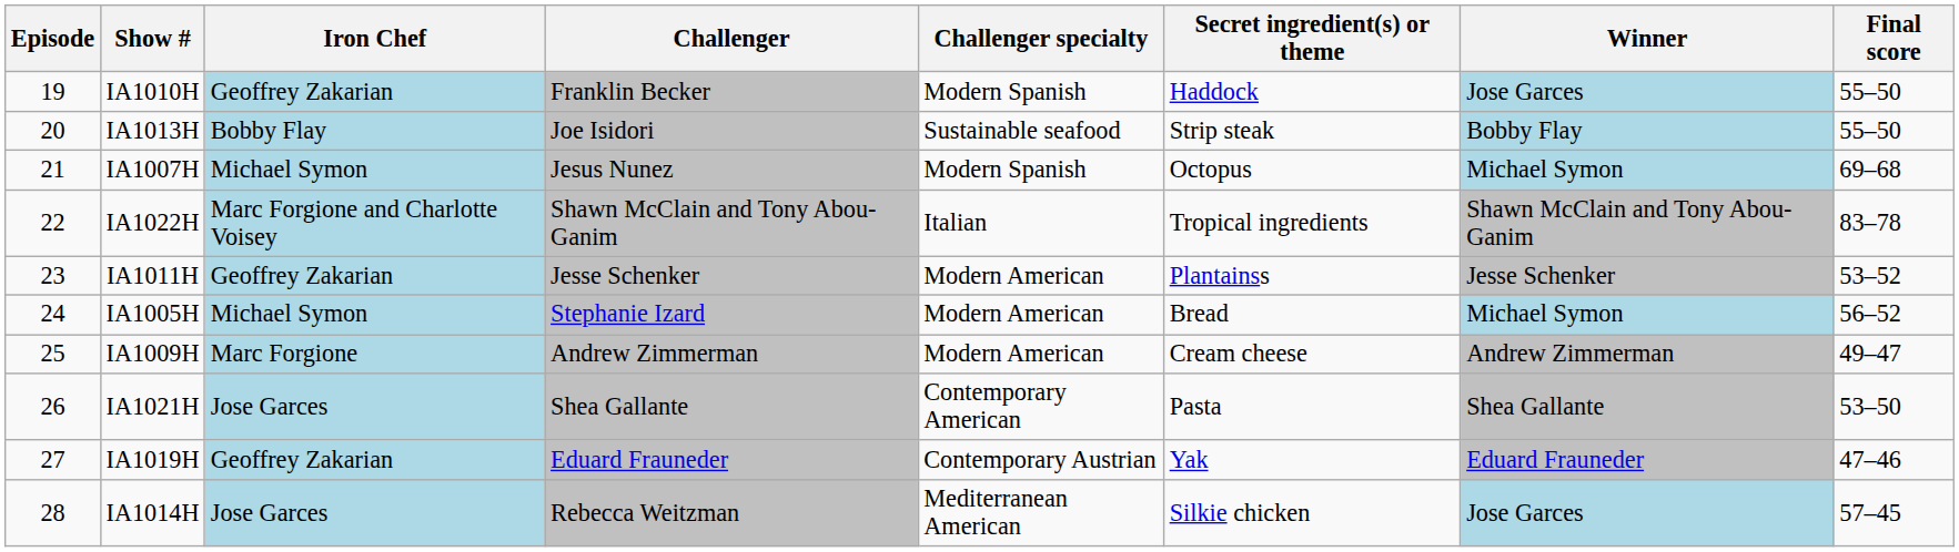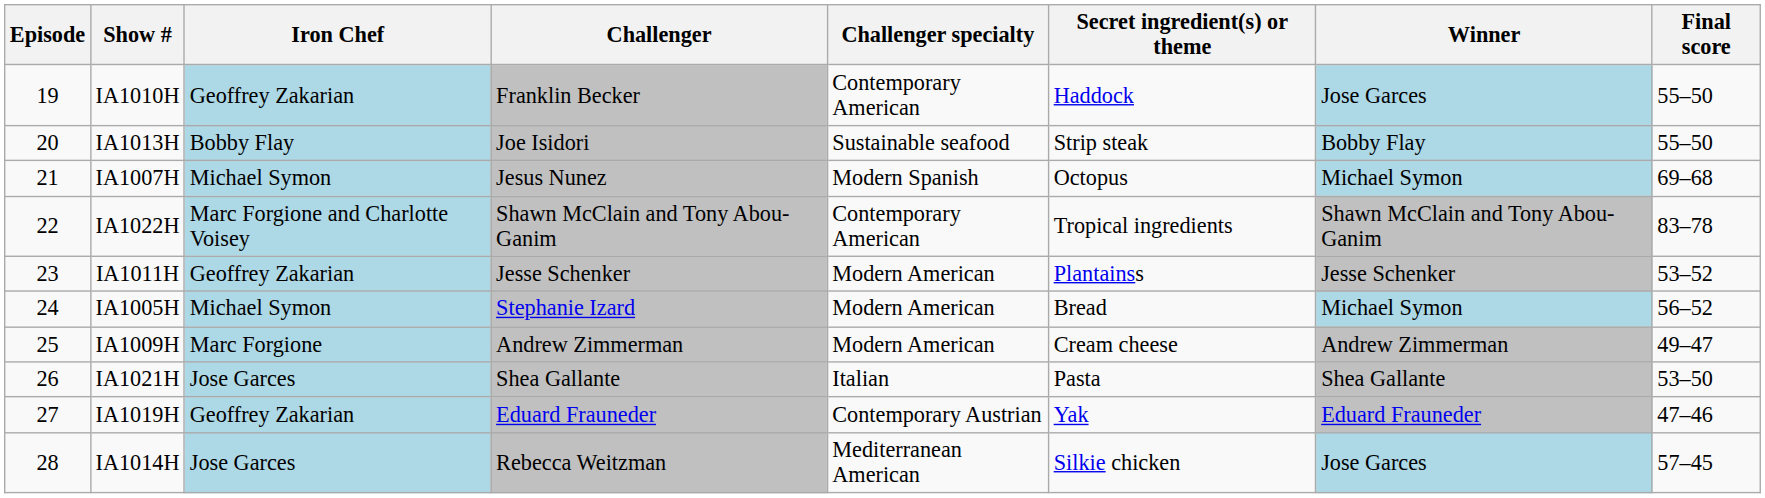IA1010H | Challenger specialty: Modern Spanish -> Contemporary American
IA1022H | Challenger specialty: Italian -> Contemporary American
IA1021H | Challenger specialty: Contemporary American -> Italian
